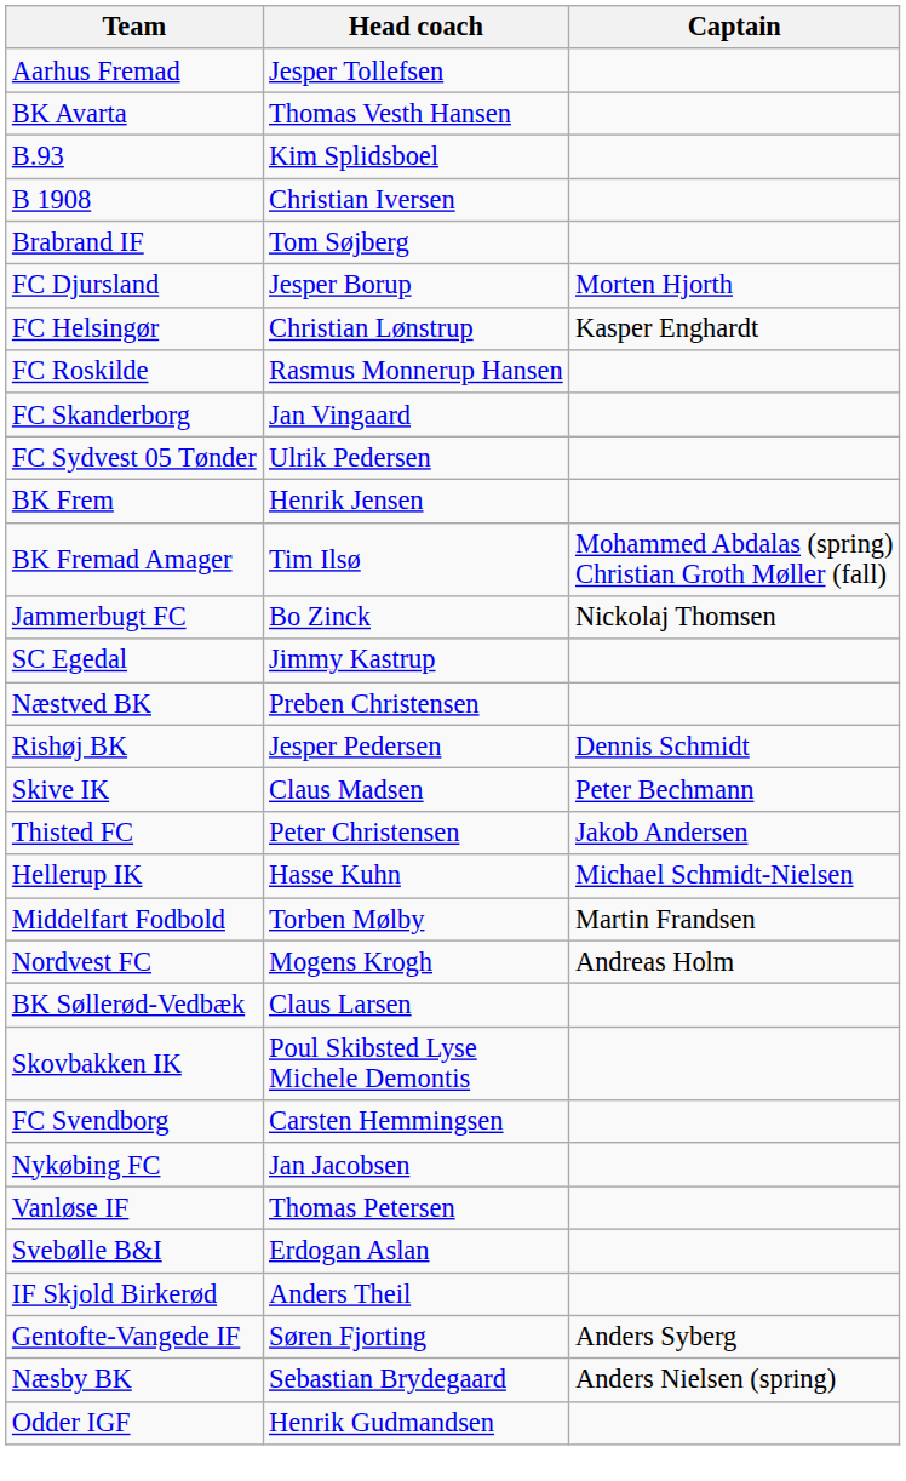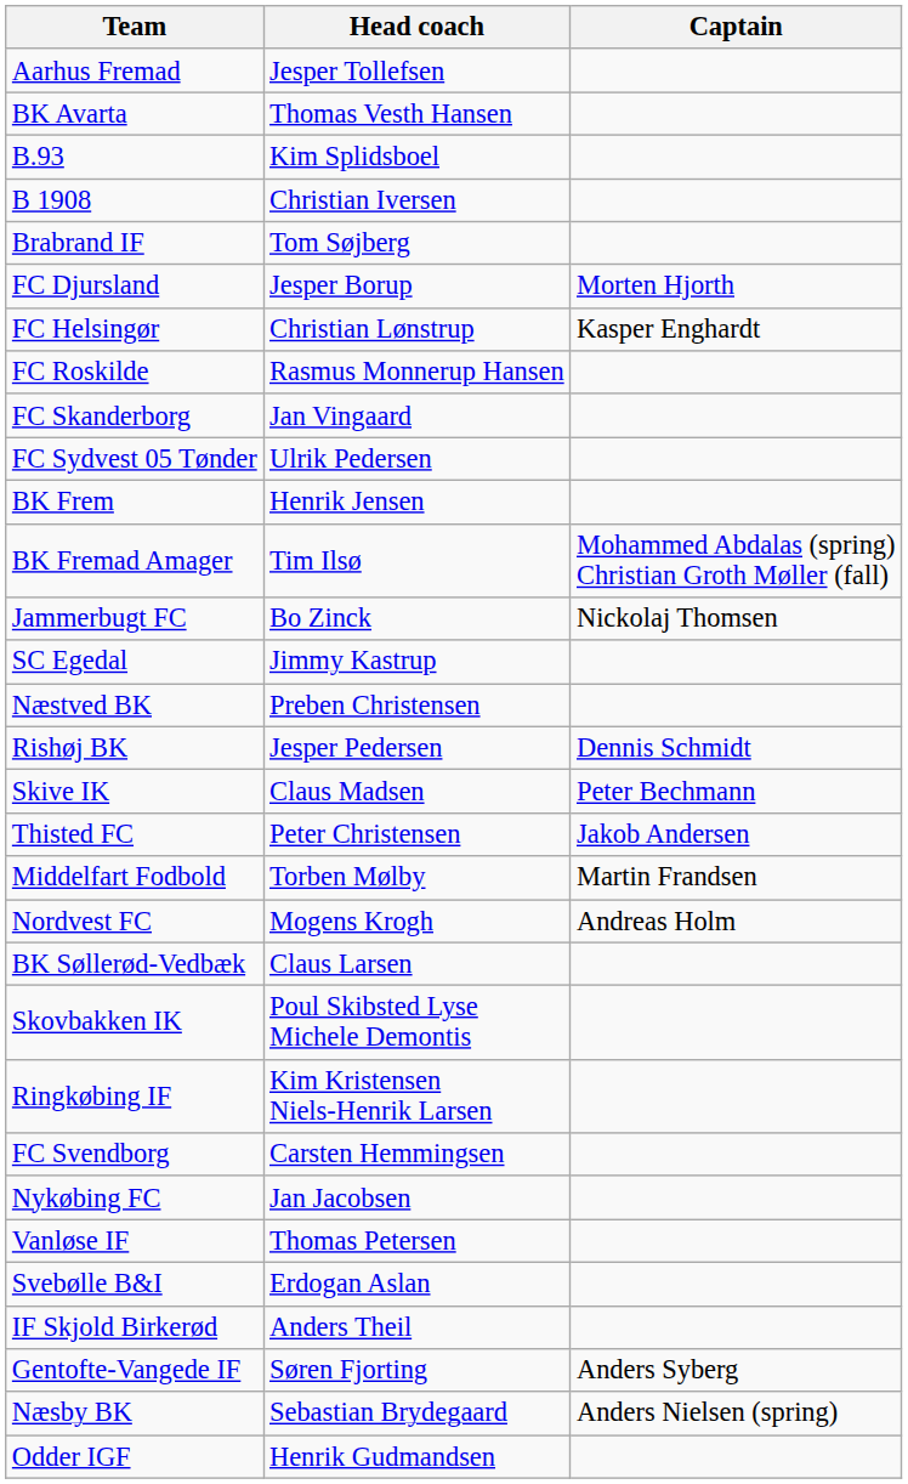- row: Hellerup IK | Hasse Kuhn | Michael Schmidt-Nielsen
+ row: Ringkøbing IF | Kim Kristensen Niels-Henrik Larsen
